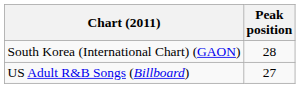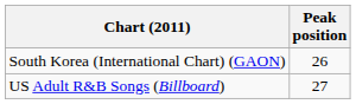South Korea (International Chart) (GAON) | Peak position: 28 -> 26
